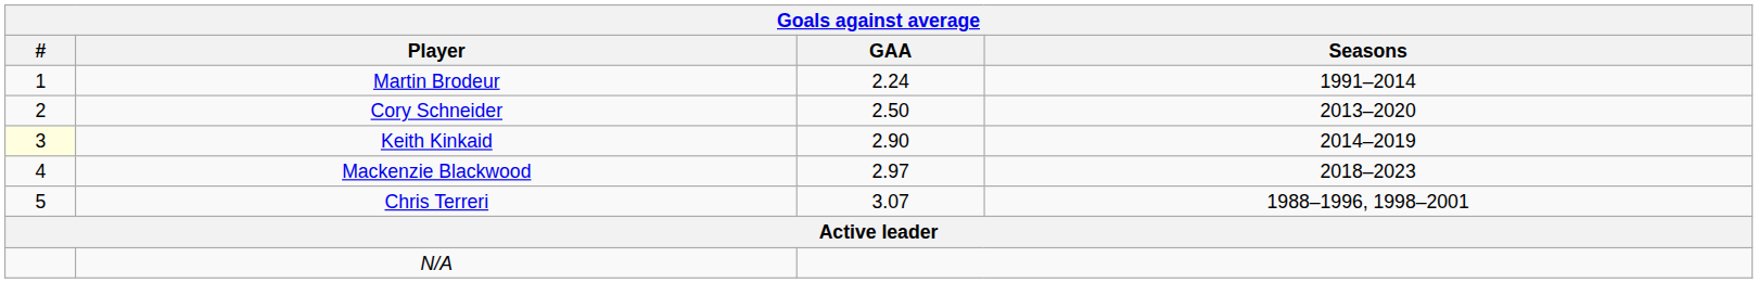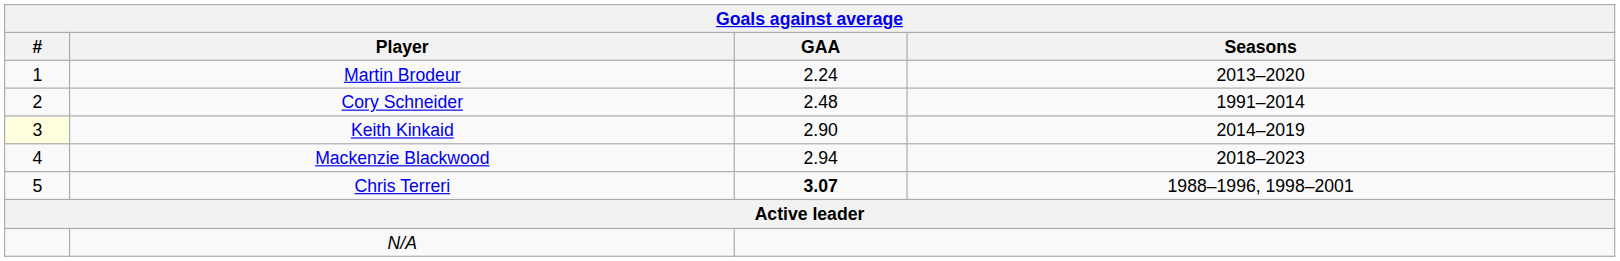Martin Brodeur | Seasons: 1991–2014 -> 2013–2020
Cory Schneider | GAA: 2.50 -> 2.48
Cory Schneider | Seasons: 2013–2020 -> 1991–2014
Mackenzie Blackwood | GAA: 2.97 -> 2.94
Chris Terreri | GAA: normal -> bold
